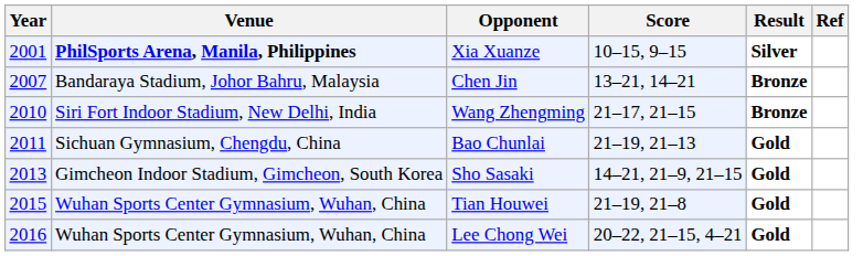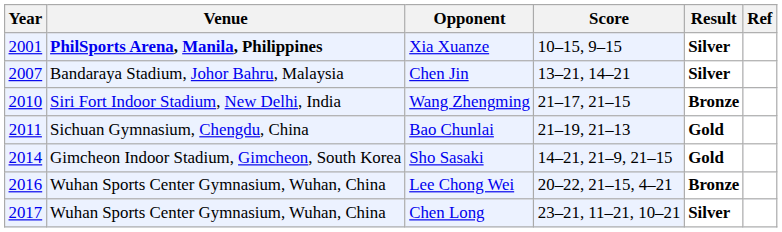Chen Jin | Result: Bronze -> Silver
Sho Sasaki | Year: 2013 -> 2014
- row: 2015 | Wuhan Sports Center Gymnasium, Wuhan, China | Tian Houwei | 21–19, 21–8 | Gold
Lee Chong Wei | Result: Gold -> Bronze
+ row: 2017 | Wuhan Sports Center Gymnasium, Wuhan, China | Chen Long | 23–21, 11–21, 10–21 | Silver
